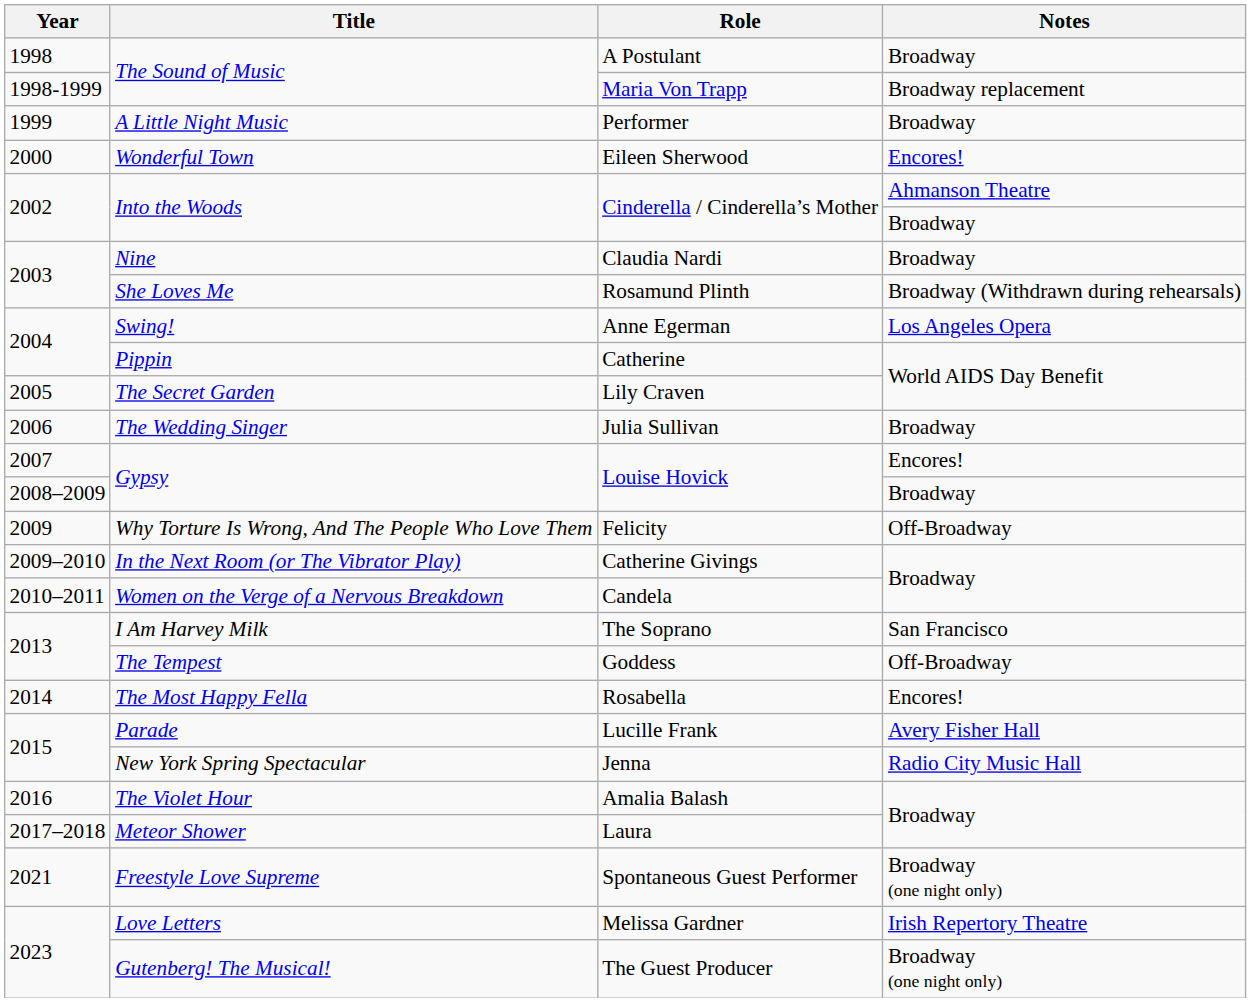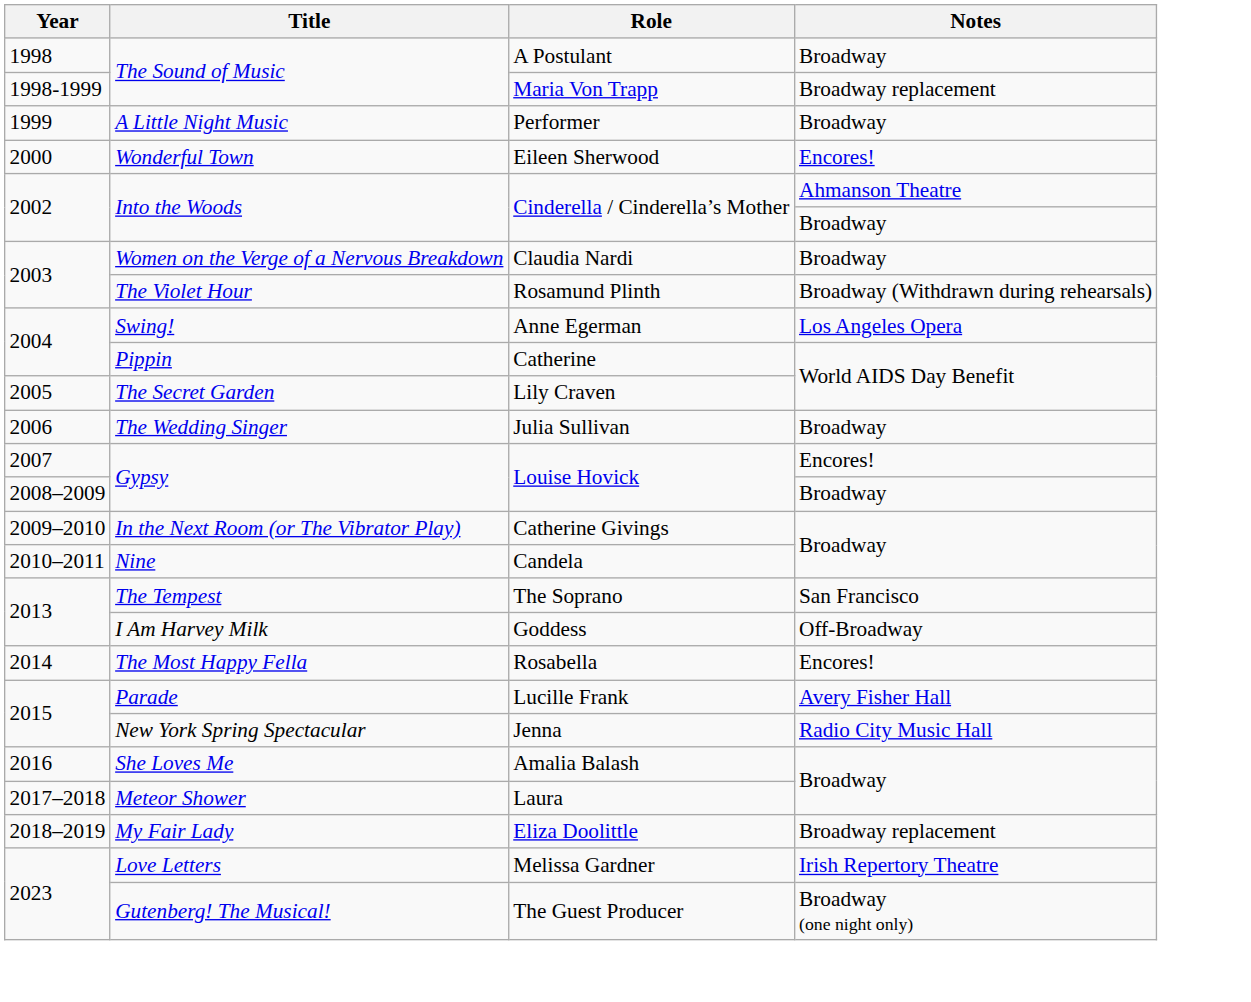Claudia Nardi | Title: Nine -> Women on the Verge of a Nervous Breakdown
Rosamund Plinth | Title: She Loves Me -> The Violet Hour
- row: 2009 | Why Torture Is Wrong, And The People Who Love Them | Felicity | Off-Broadway
Candela | Title: Women on the Verge of a Nervous Breakdown -> Nine
The Soprano | Title: I Am Harvey Milk -> The Tempest
Goddess | Title: The Tempest -> I Am Harvey Milk
Amalia Balash | Title: The Violet Hour -> She Loves Me
+ row: 2018–2019 | My Fair Lady | Eliza Doolittle | Broadway replacement
- row: 2021 | Freestyle Love Supreme | Spontaneous Guest Performer | Broadway (one night only)
